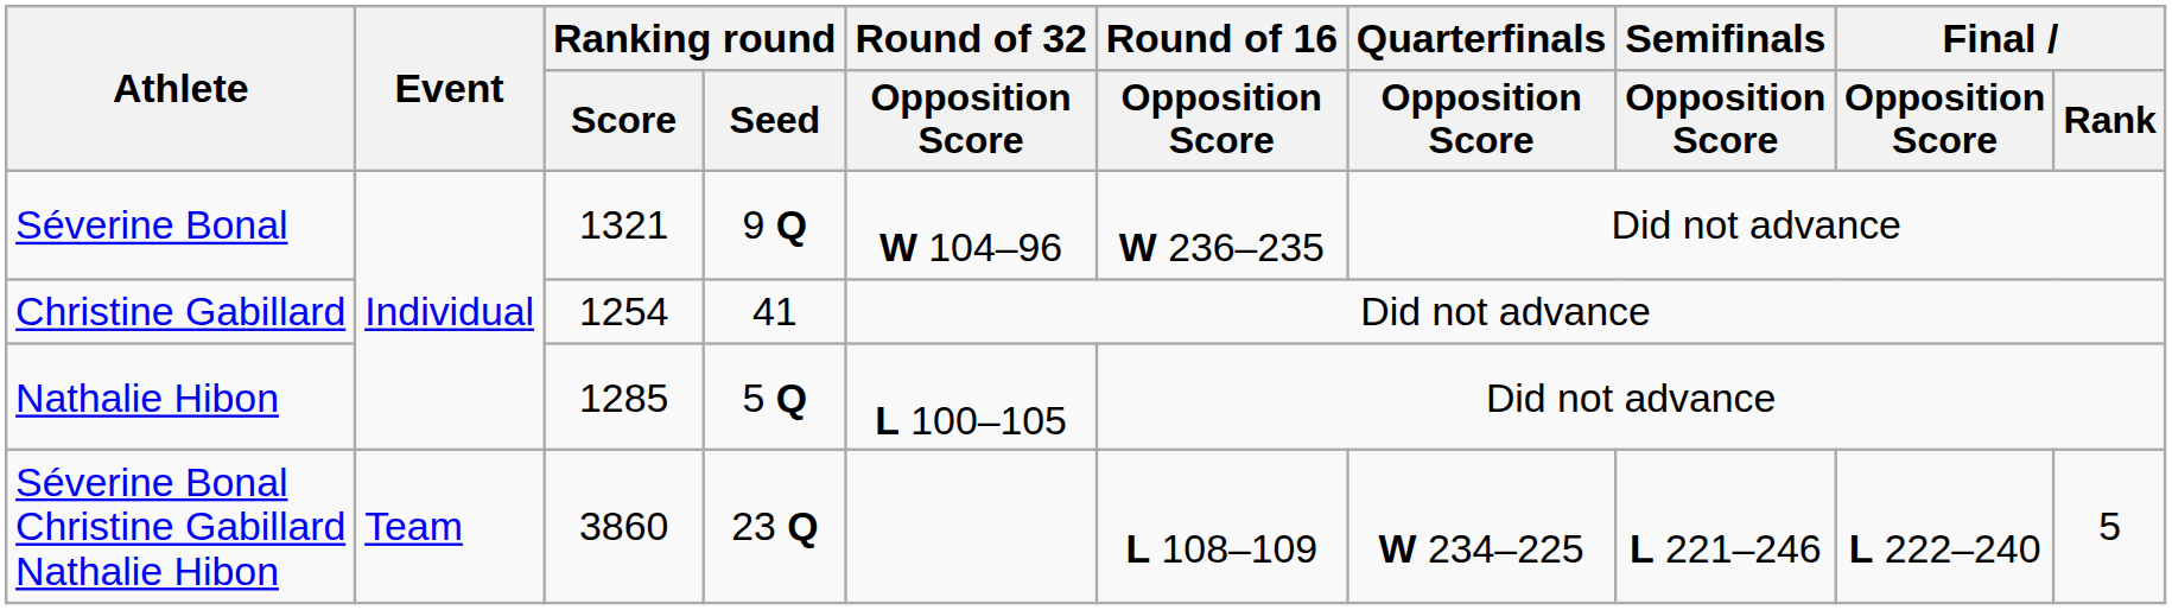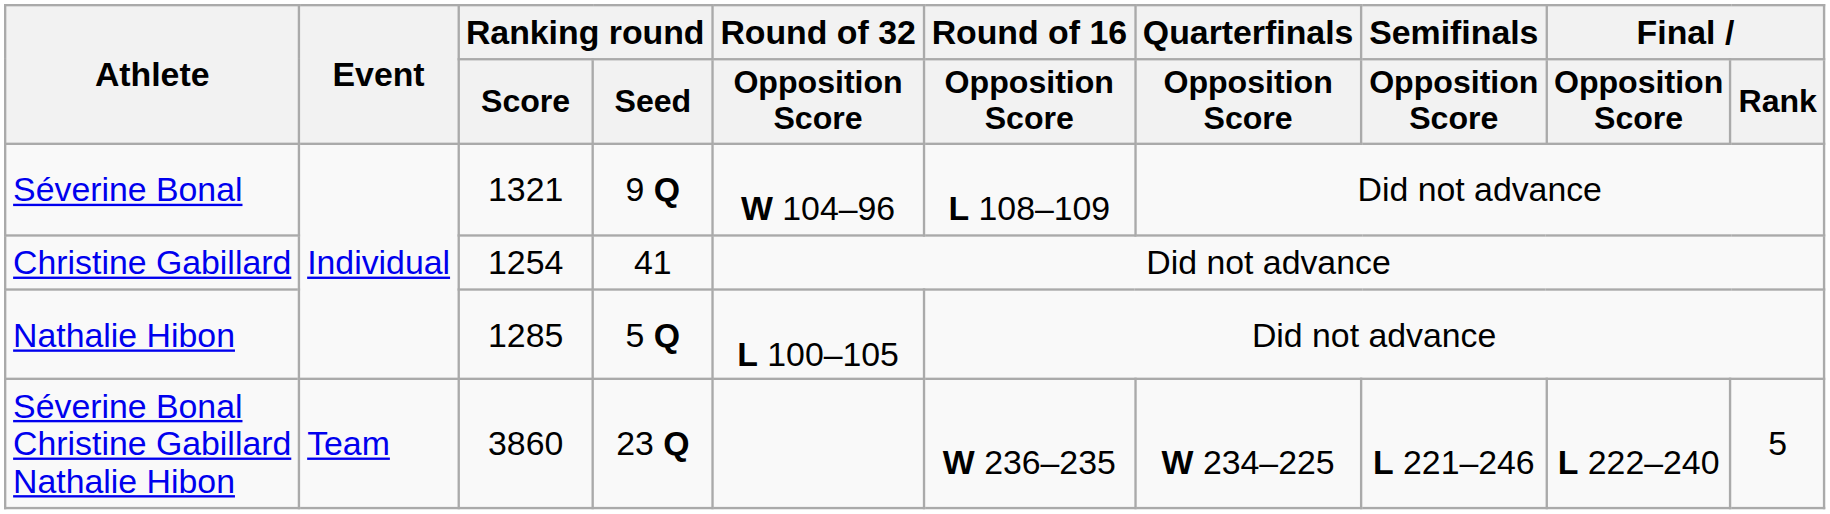Séverine Bonal | Round of 16 / Opposition Score: W 236–235 -> L 108–109
Séverine Bonal Christine Gabillard Nathalie Hibon | Round of 16 / Opposition Score: L 108–109 -> W 236–235
